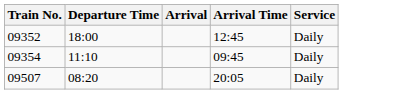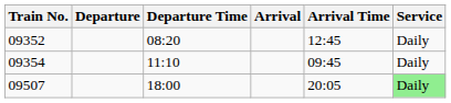+ column: Departure
09352 | Departure Time: 18:00 -> 08:20
09507 | Departure Time: 08:20 -> 18:00
09507 | Service: no background -> lightgreen background
